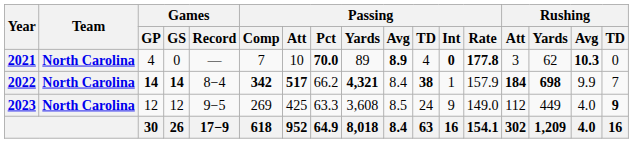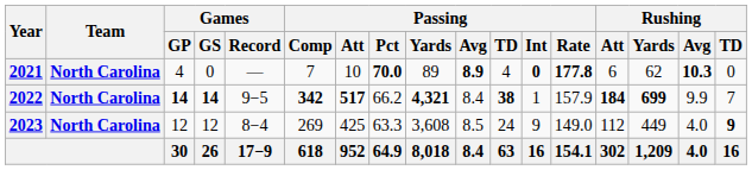2021 | Rushing / Att: 3 -> 6
2022 | Games / Record: 8−4 -> 9−5
2022 | Rushing / Yards: 698 -> 699
2023 | Games / Record: 9−5 -> 8−4
